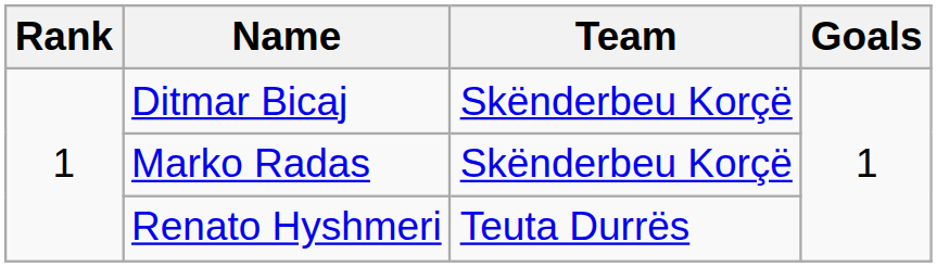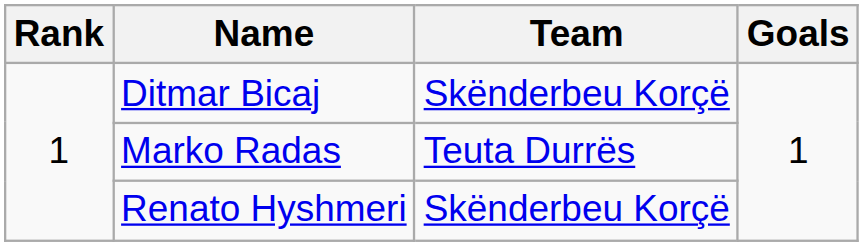Marko Radas | Team: Skënderbeu Korçë -> Teuta Durrës
Renato Hyshmeri | Team: Teuta Durrës -> Skënderbeu Korçë
